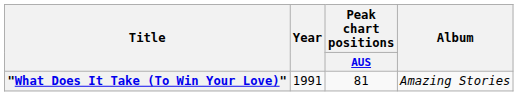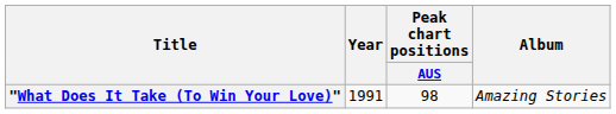"What Does It Take (To Win Your Love)" | Peak chart positions / AUS: 81 -> 98
